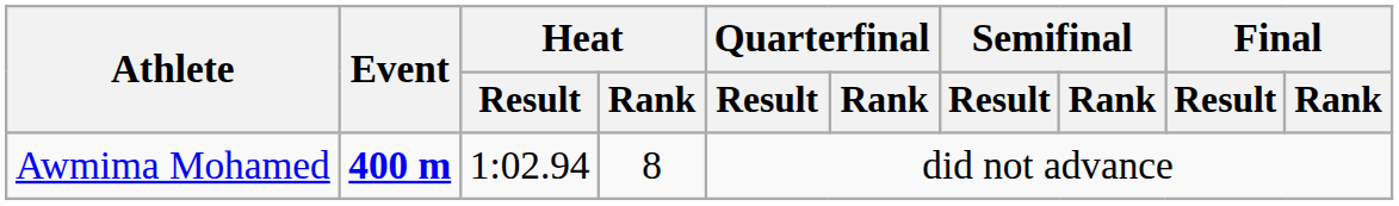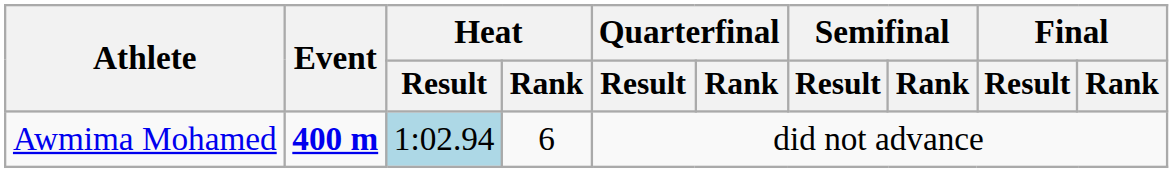Awmima Mohamed | Heat / Result: no background -> lightblue background
Awmima Mohamed | Heat / Rank: 8 -> 6
